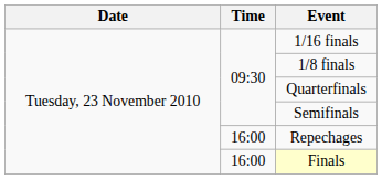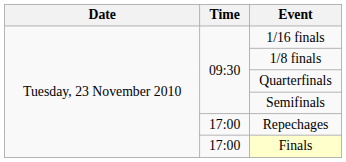Repechages | Time: 16:00 -> 17:00
Finals | Time: 16:00 -> 17:00
